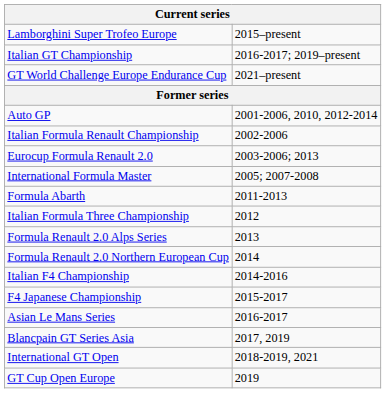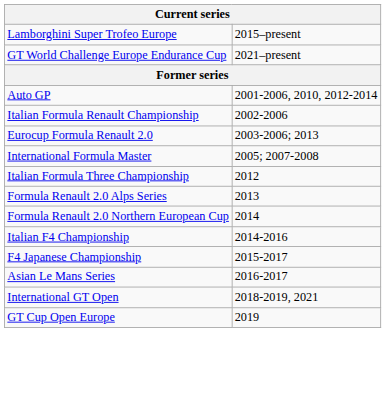- row: Italian GT Championship | 2016-2017; 2019–present
- row: Formula Abarth | 2011-2013
- row: Blancpain GT Series Asia | 2017, 2019
